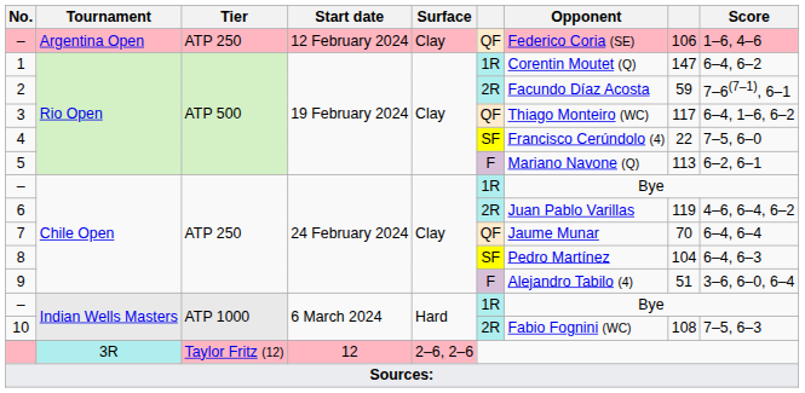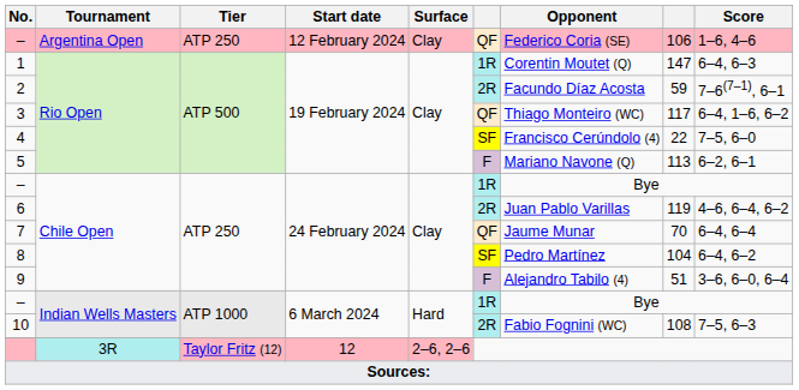1 | Score: 6–4, 6–2 -> 6–4, 6–3
8 | Score: 6–4, 6–3 -> 6–4, 6–2
